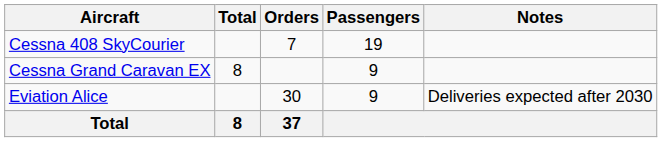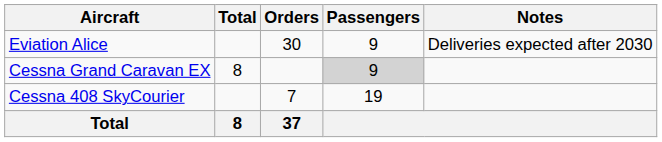rows swapped: Cessna 408 SkyCourier <-> Eviation Alice
Cessna Grand Caravan EX | Passengers: no background -> lightgrey background
